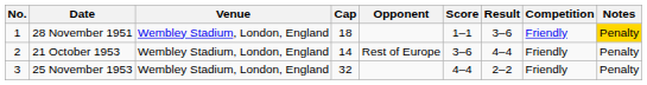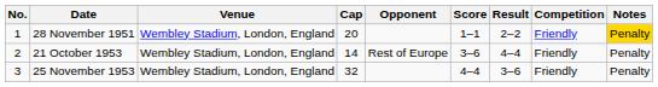28 November 1951 | Cap: 18 -> 20
28 November 1951 | Result: 3–6 -> 2–2
25 November 1953 | Result: 2–2 -> 3–6
